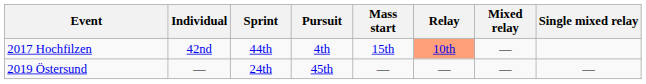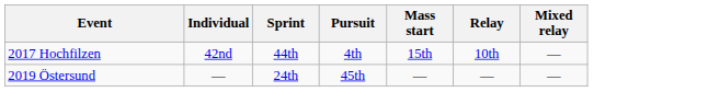- column: Single mixed relay | —
2017 Hochfilzen | Relay: lightsalmon background -> no background
